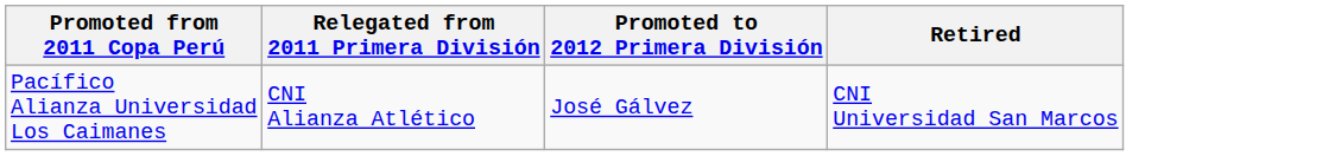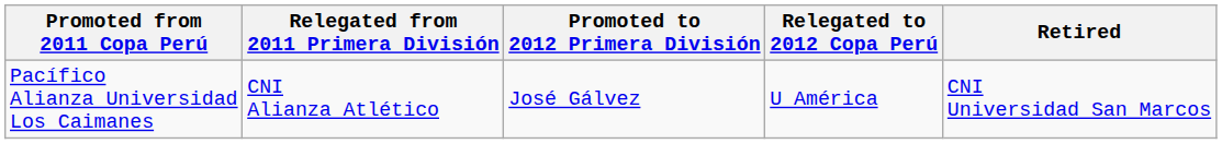+ column: Relegated to 2012 Copa Perú | U América
